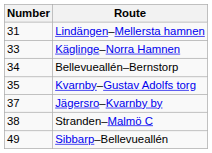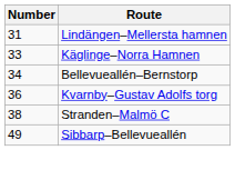Kvarnby–Gustav Adolfs torg | Number: 35 -> 36
- row: 37 | Jägersro–Kvarnby by
